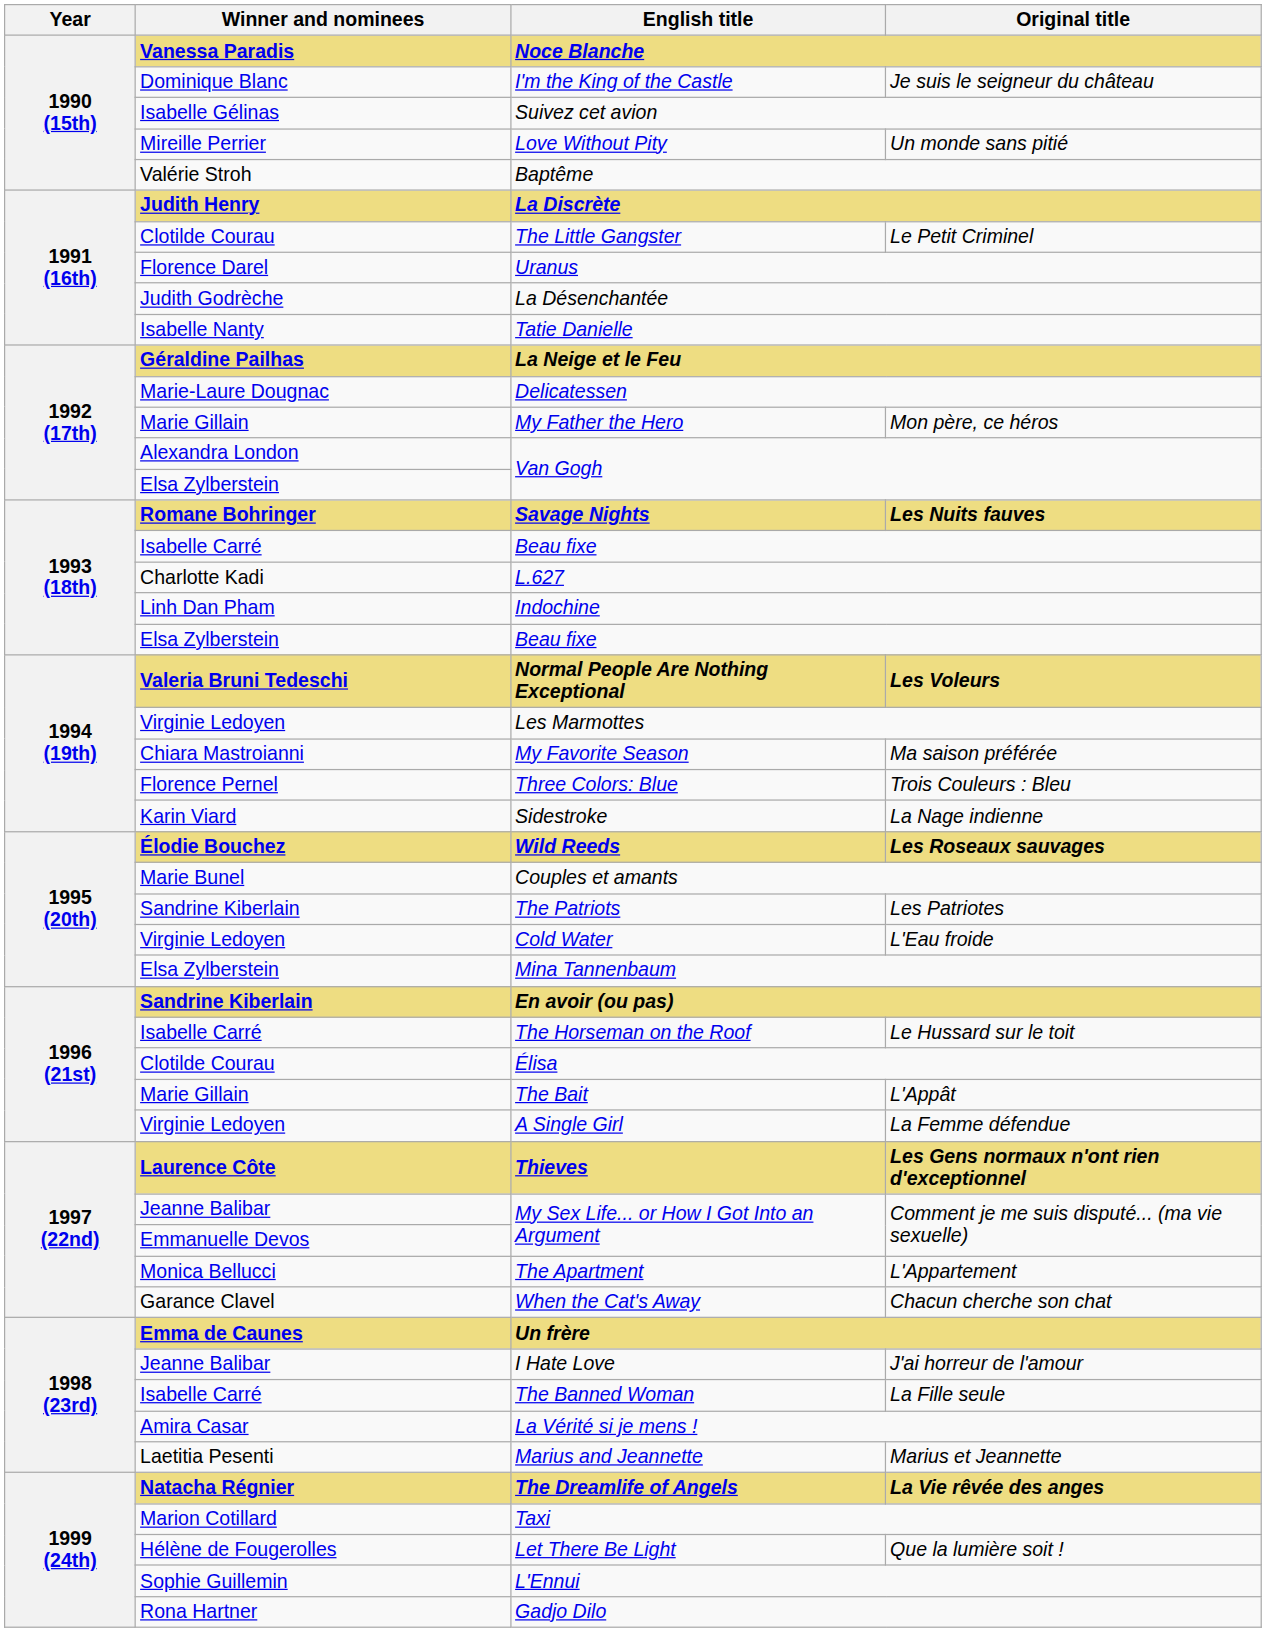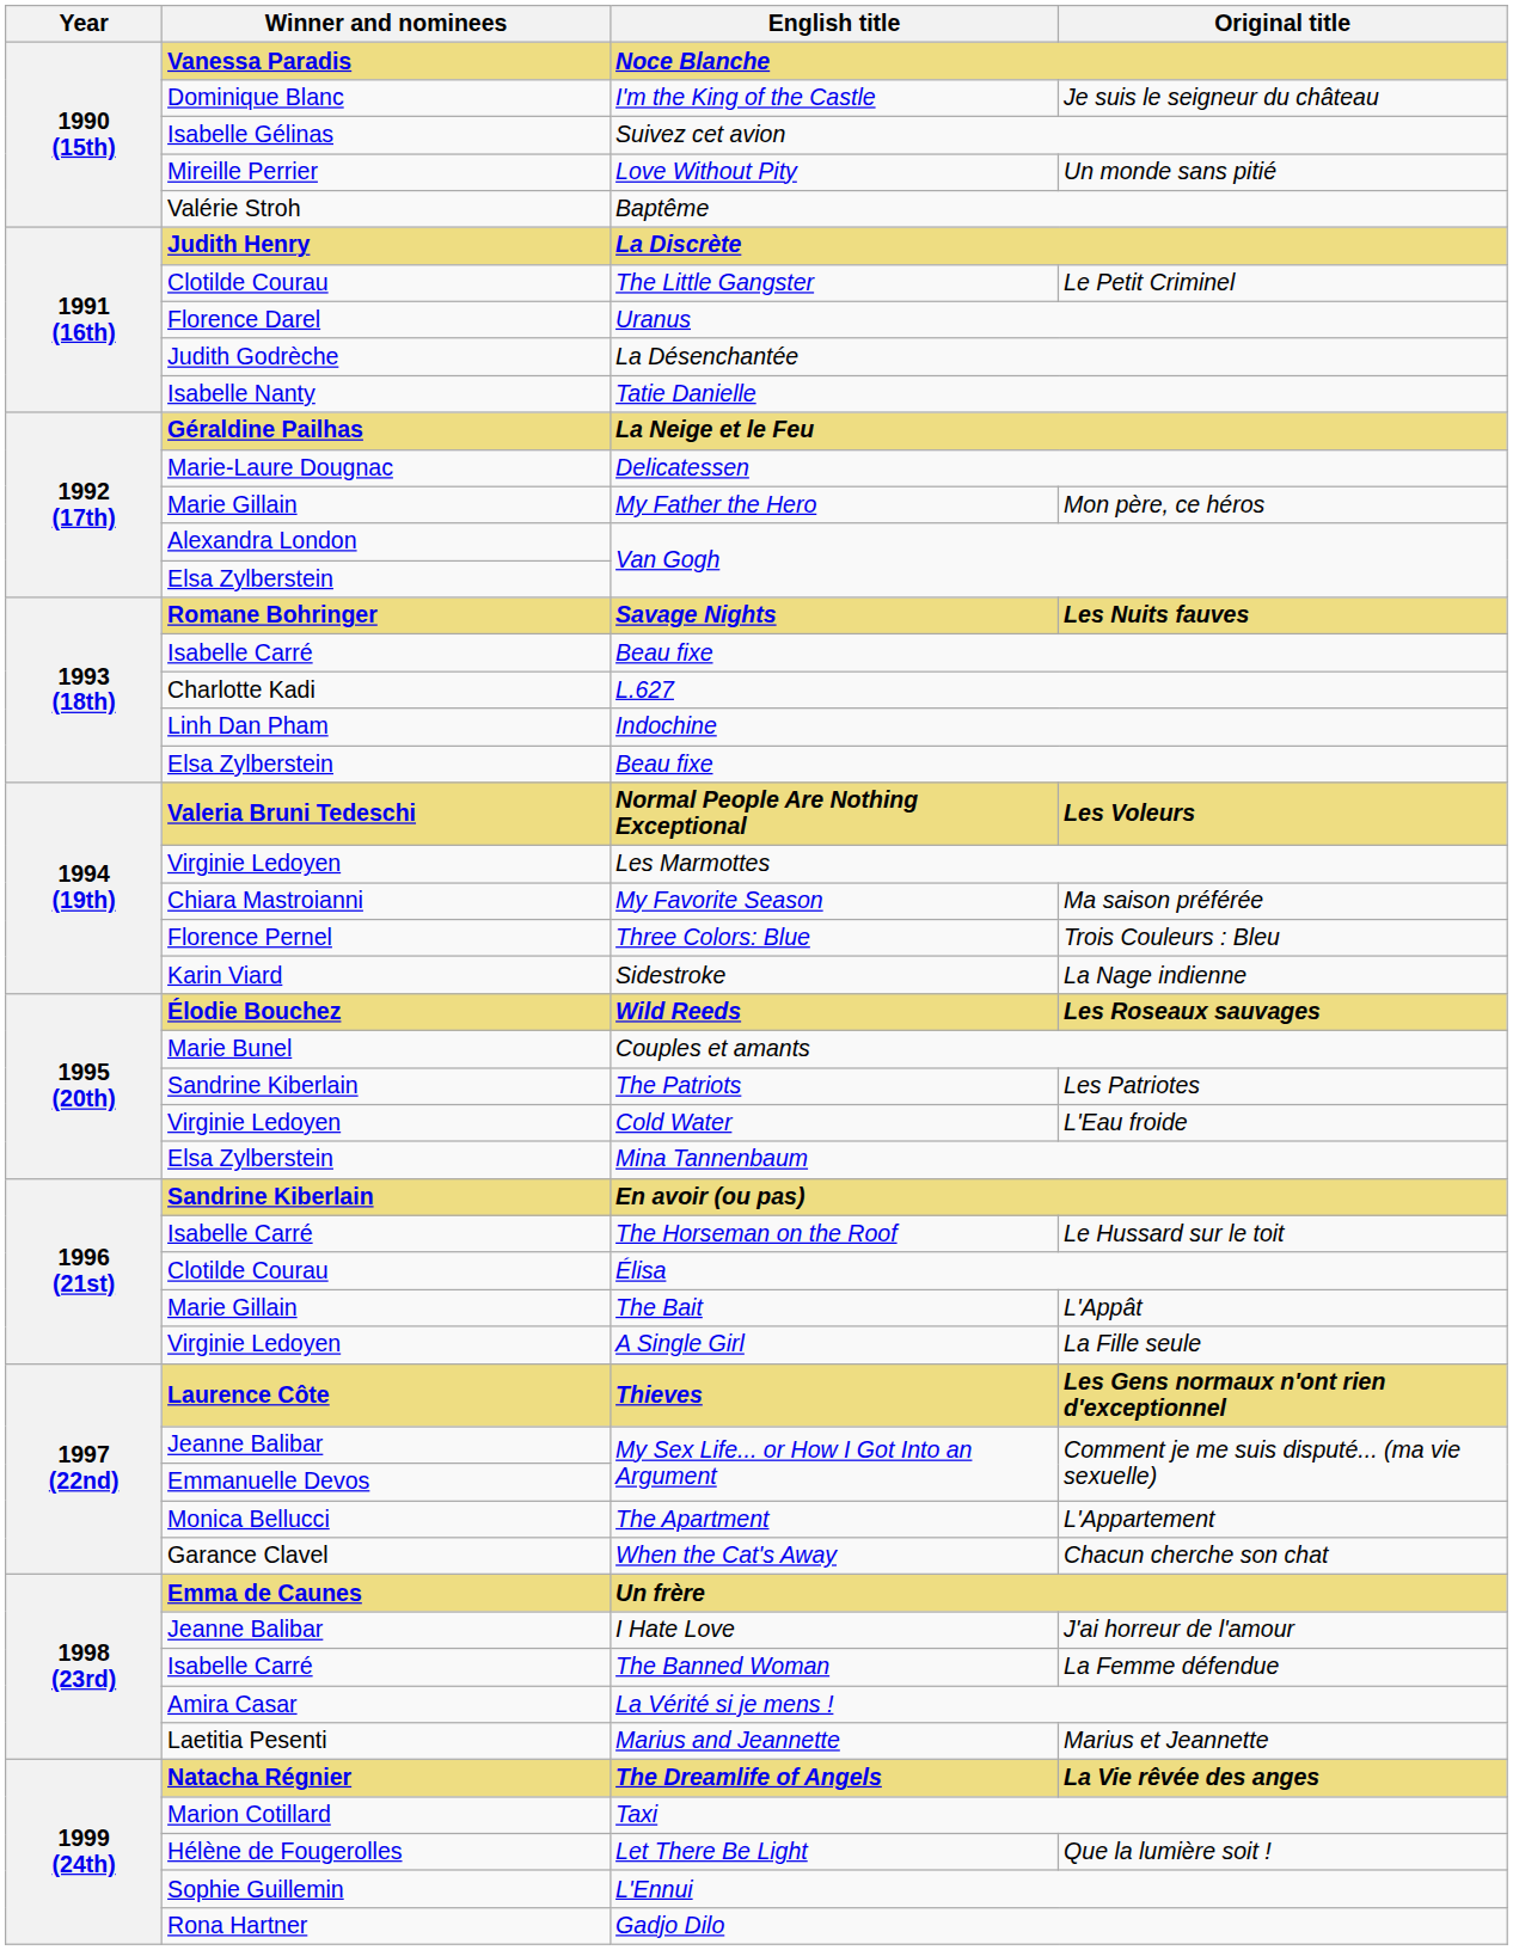A Single Girl | Original title: La Femme défendue -> La Fille seule
The Banned Woman | Original title: La Fille seule -> La Femme défendue
